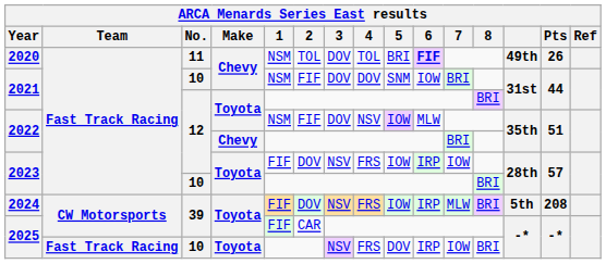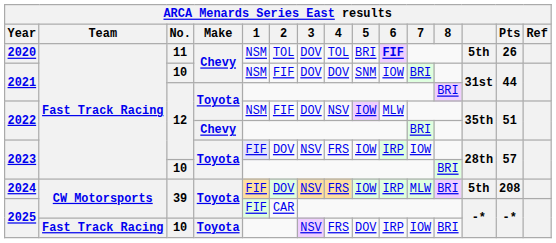2020 | column 13: 49th -> 5th
2023 / 12 | 1: no background -> lavender background
